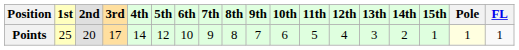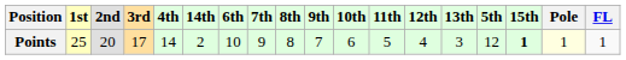columns swapped: 5th <-> 14th
Points | 15th: normal -> bold
